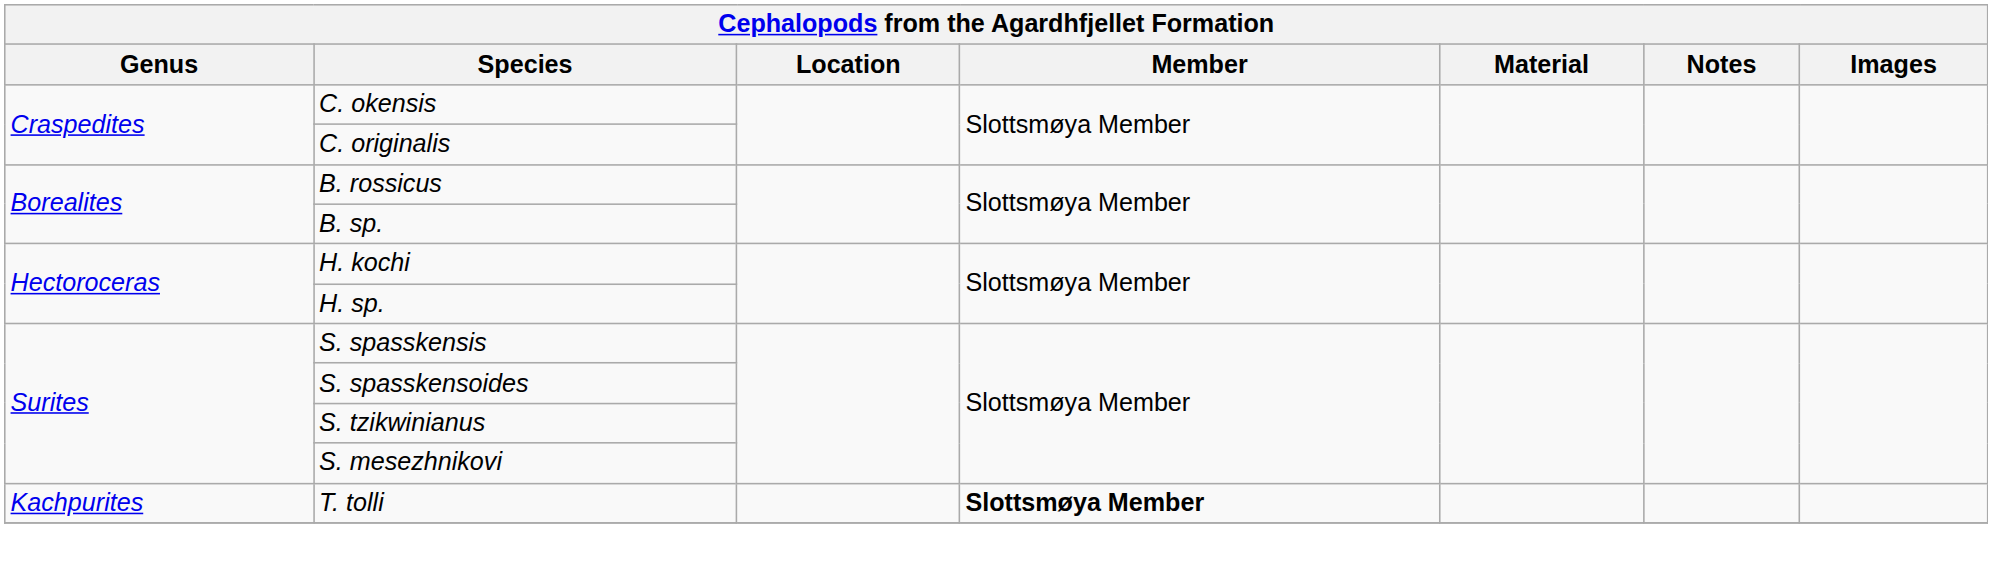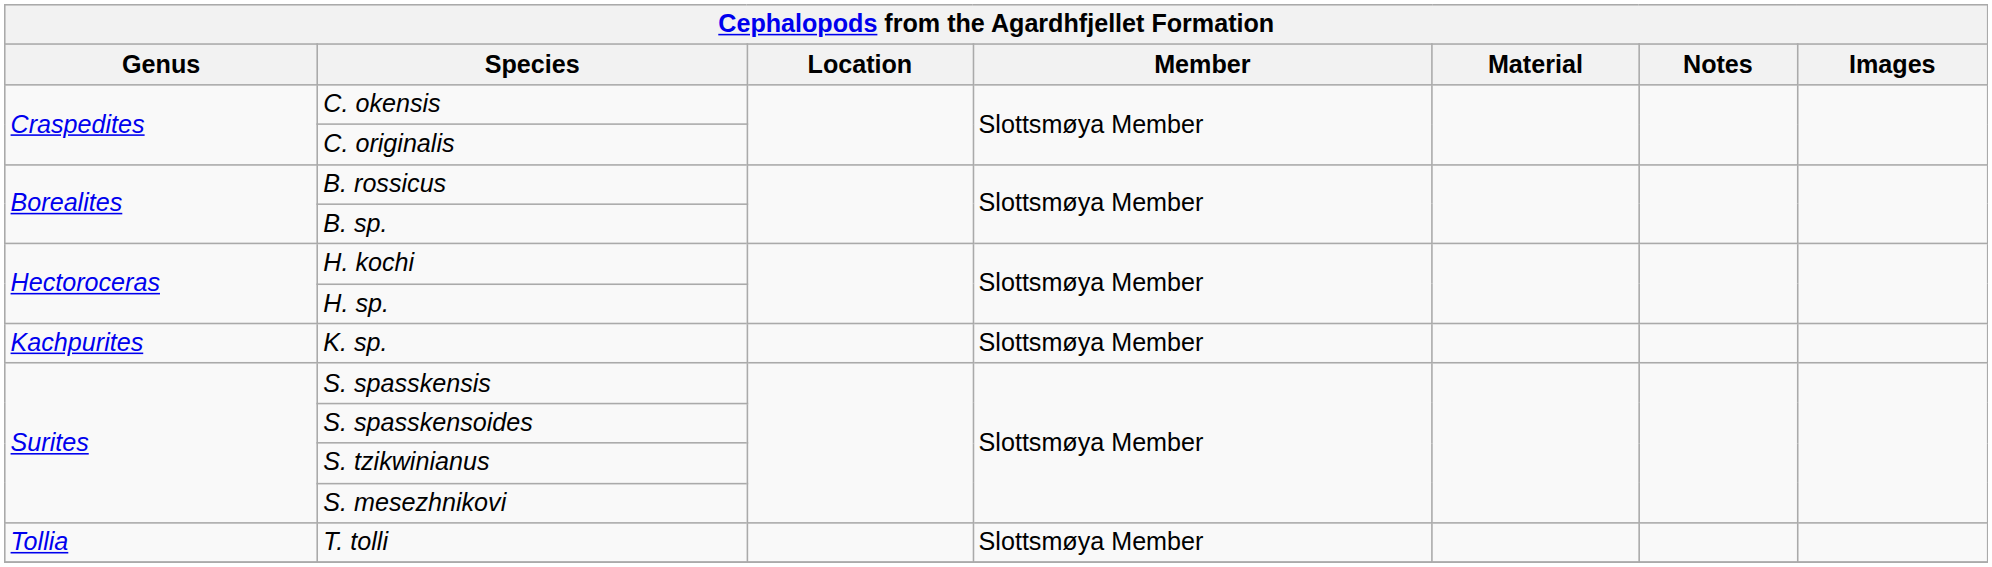+ row: Kachpurites | K. sp. | Slottsmøya Member
T. tolli | Genus: Kachpurites -> Tollia
T. tolli | Member: bold -> normal
